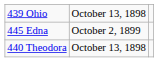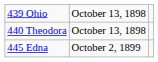rows swapped: 440 Theodora <-> 445 Edna
